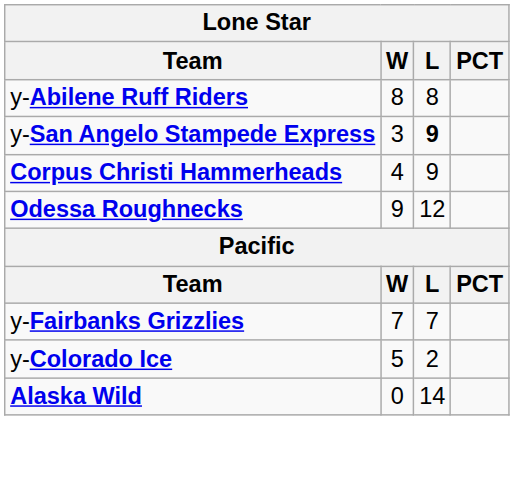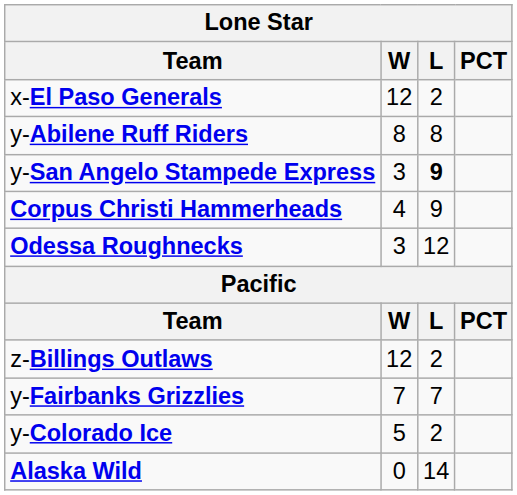+ row: x-El Paso Generals | 12 | 2
Odessa Roughnecks | W: 9 -> 3
+ row: z-Billings Outlaws | 12 | 2
